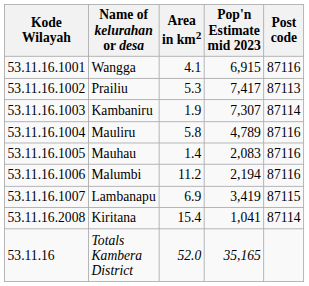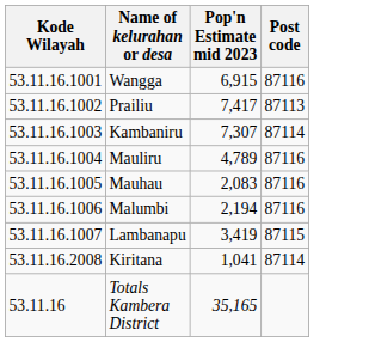- column: Area in km2 | 4.1 | 5.3 | 1.9 | 5.8 | 1.4 | 11.2 | 6.9 | 15.4 | 52.0
